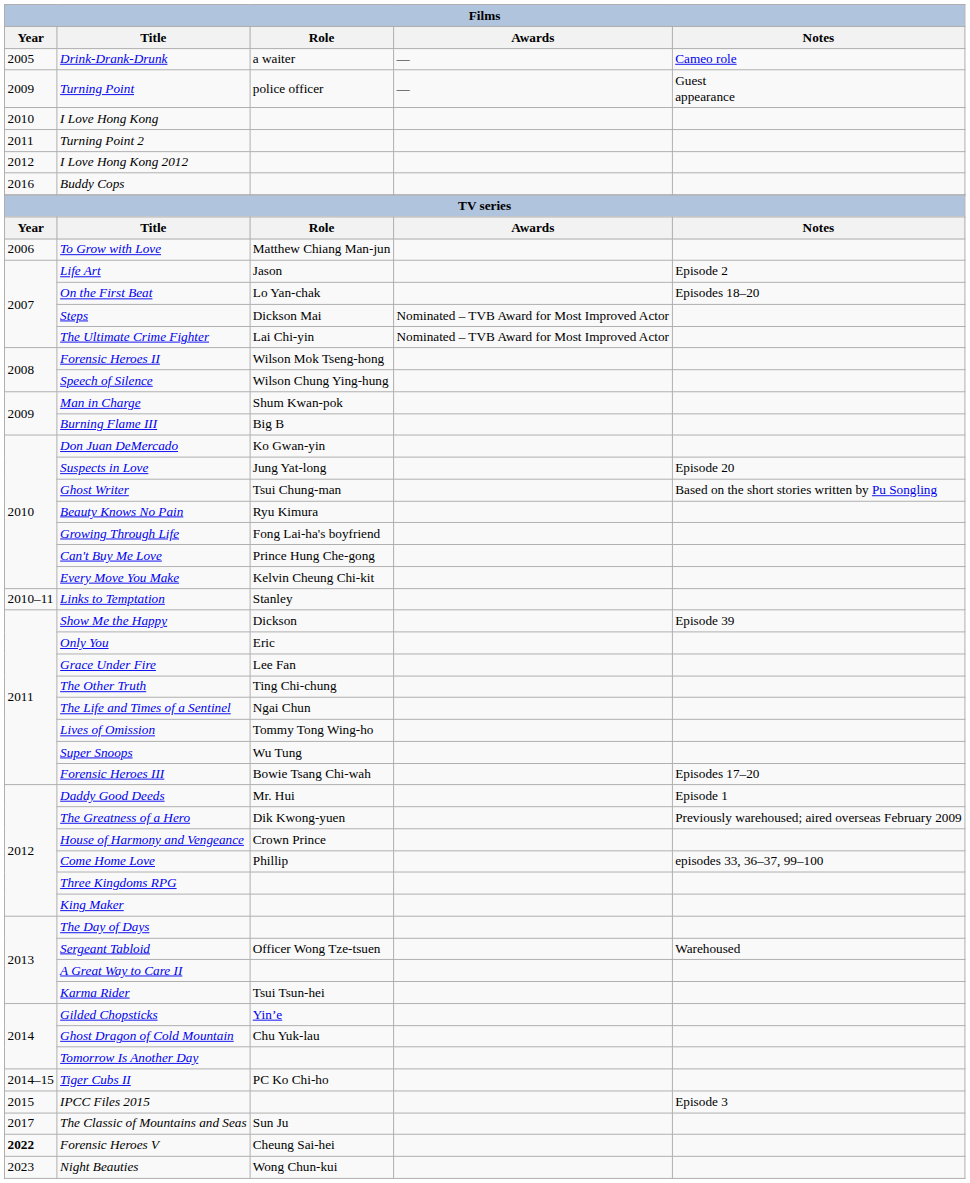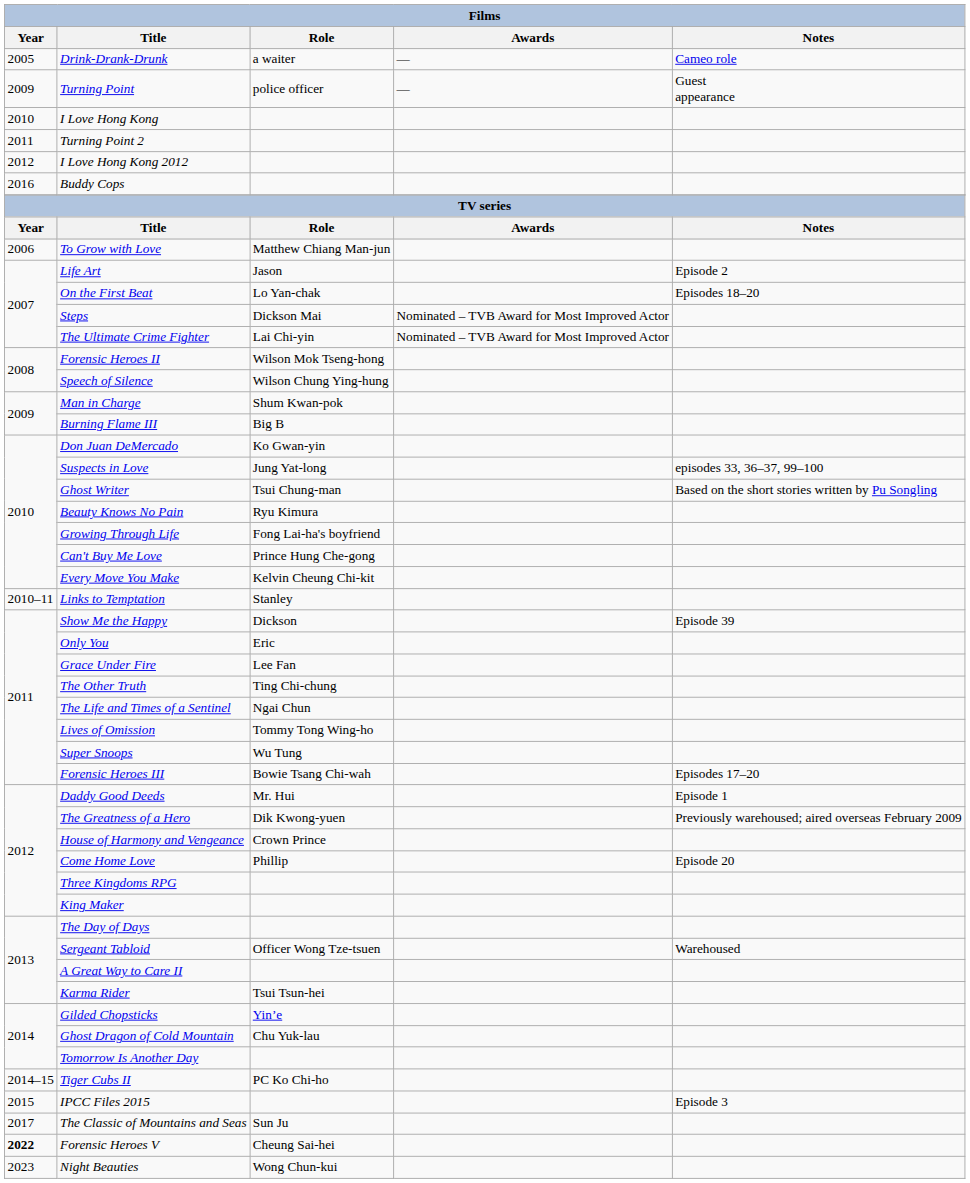Suspects in Love | Notes: Episode 20 -> episodes 33, 36–37, 99–100
Come Home Love | Notes: episodes 33, 36–37, 99–100 -> Episode 20
